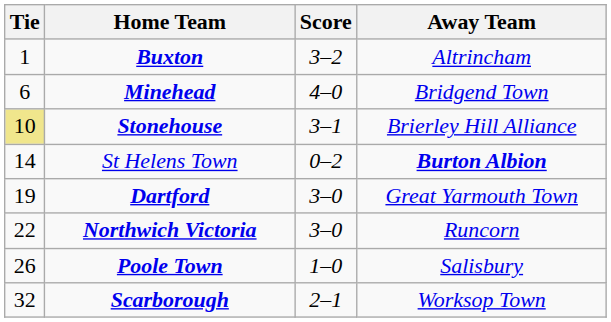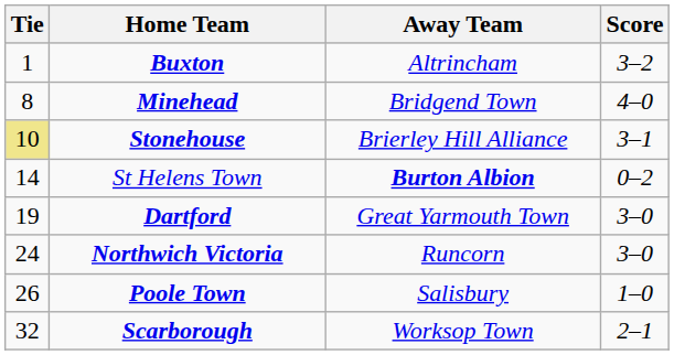columns swapped: Score <-> Away Team
Minehead | Tie: 6 -> 8
Northwich Victoria | Tie: 22 -> 24
